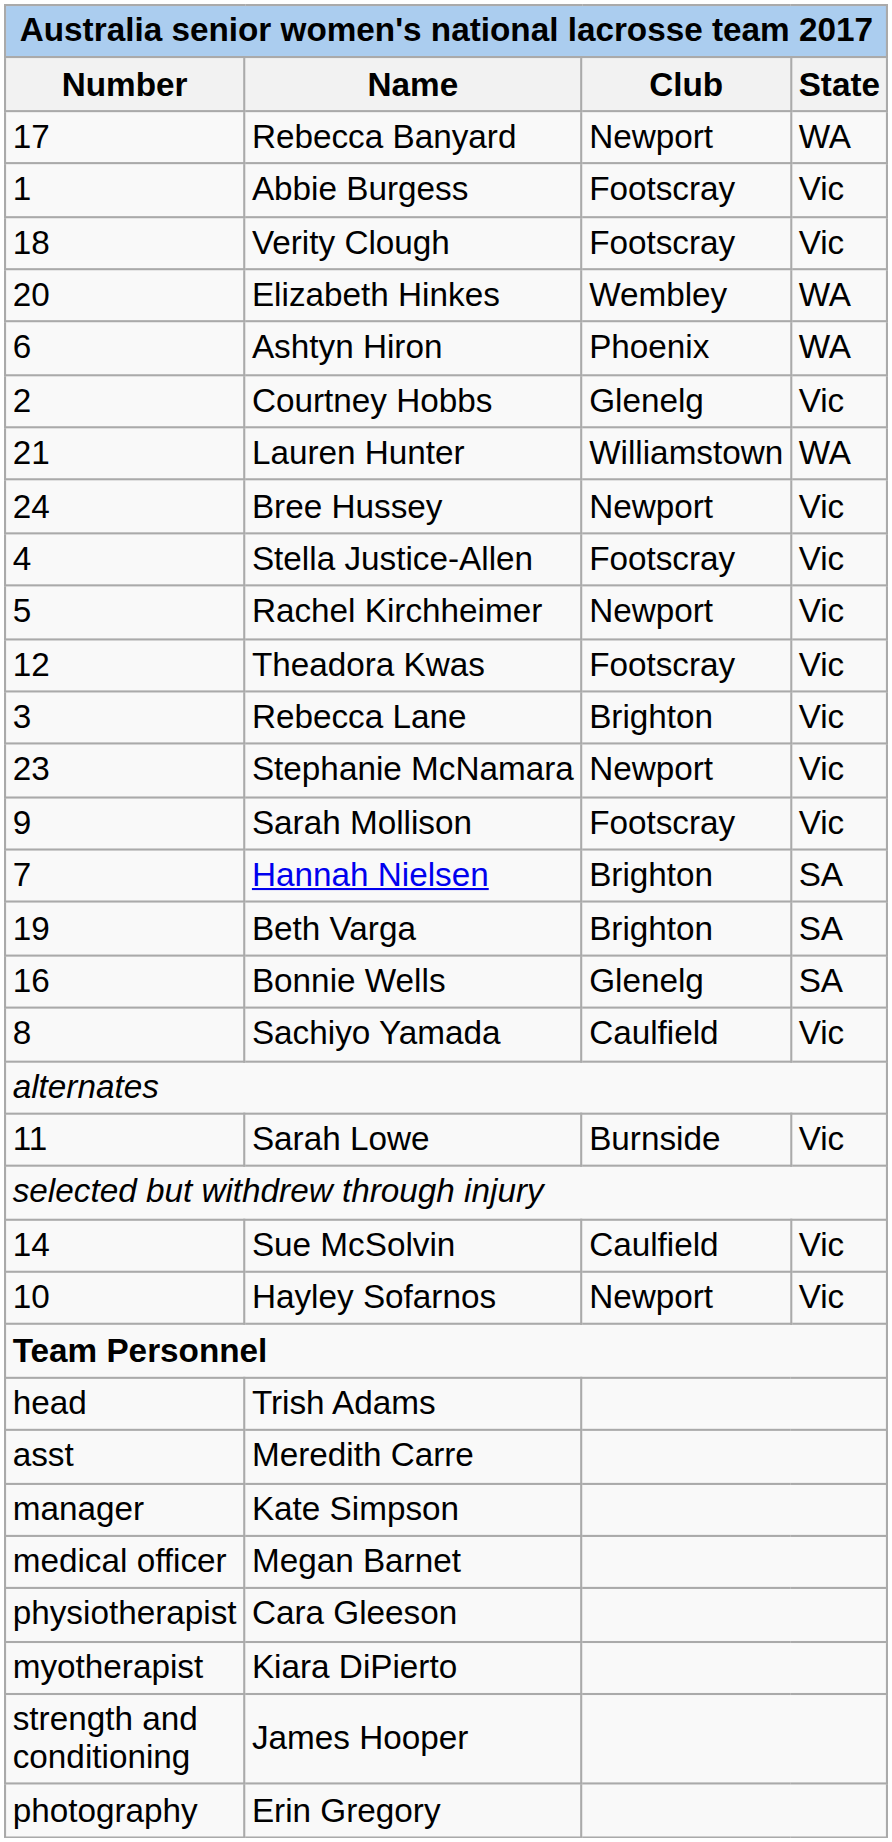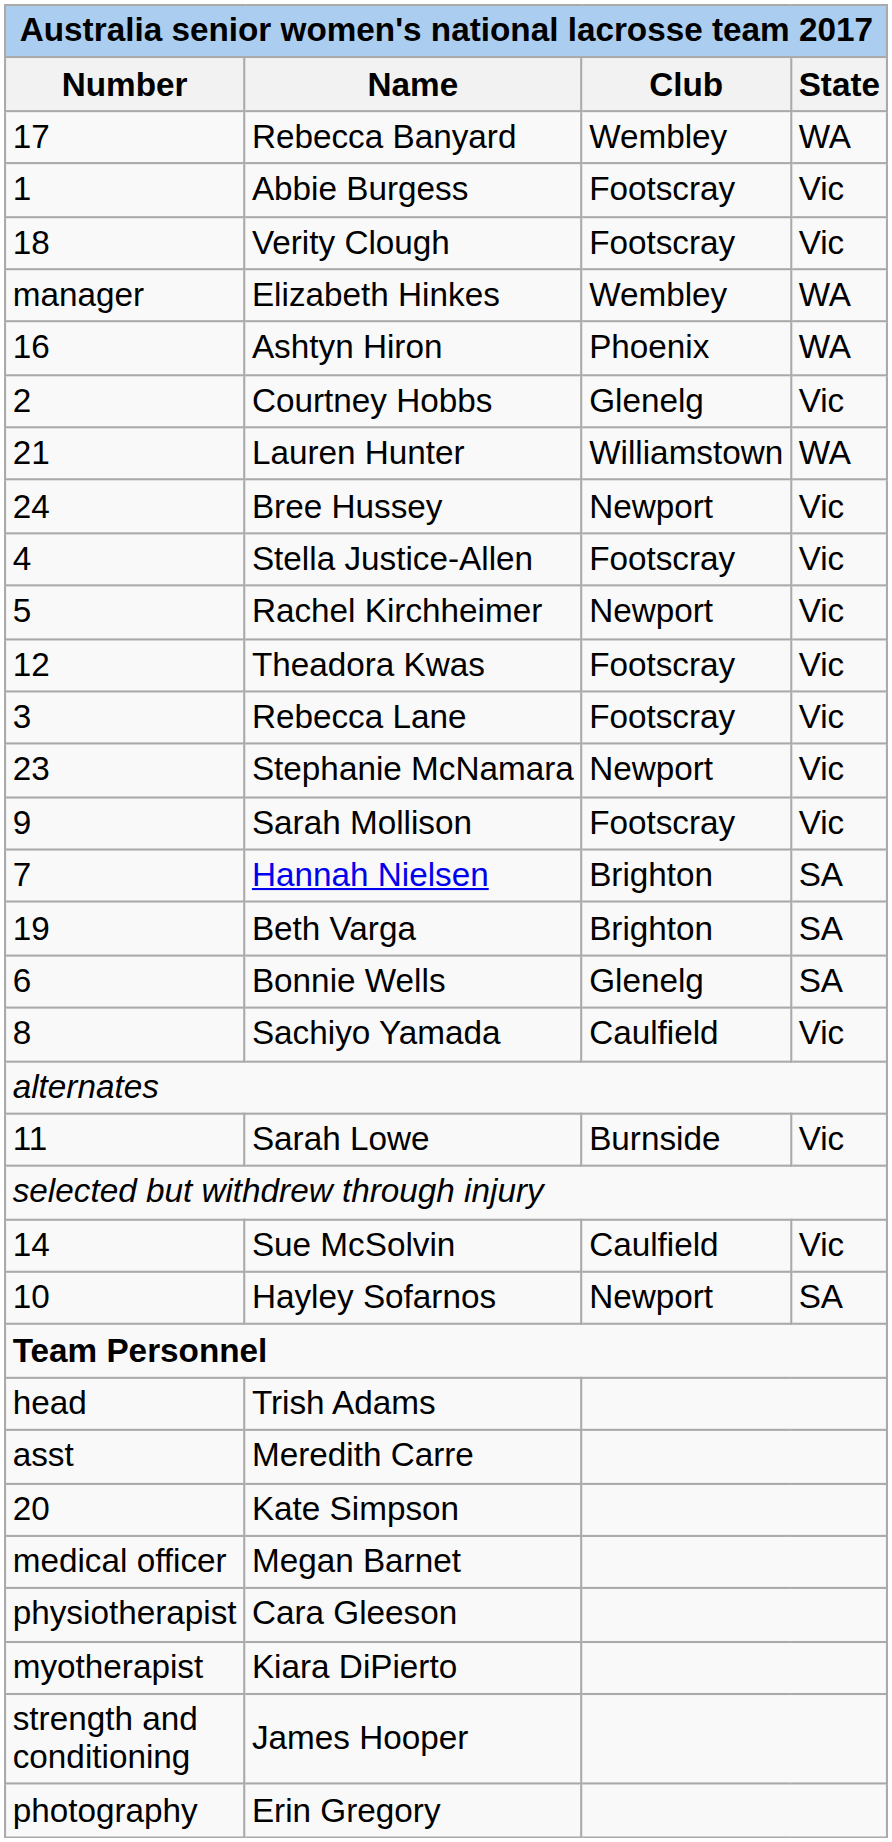Rebecca Banyard | Club: Newport -> Wembley
Elizabeth Hinkes | Number: 20 -> manager
Ashtyn Hiron | Number: 6 -> 16
Rebecca Lane | Club: Brighton -> Footscray
Bonnie Wells | Number: 16 -> 6
Hayley Sofarnos | State: Vic -> SA
Kate Simpson | Number: manager -> 20
